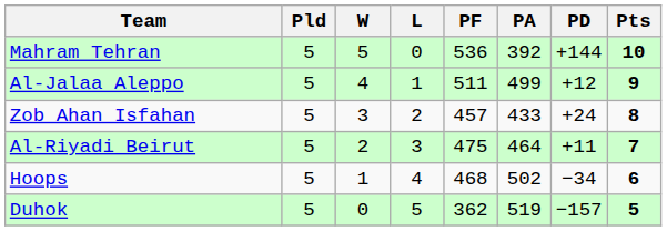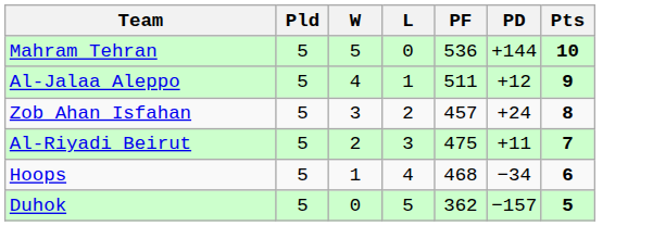- column: PA | 392 | 499 | 433 | 464 | 502 | 519
